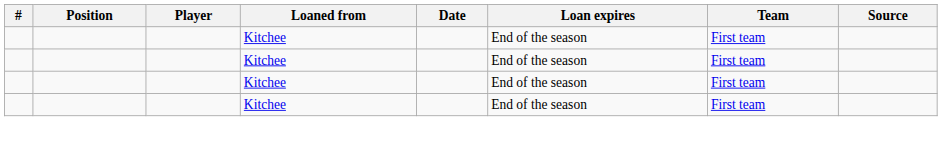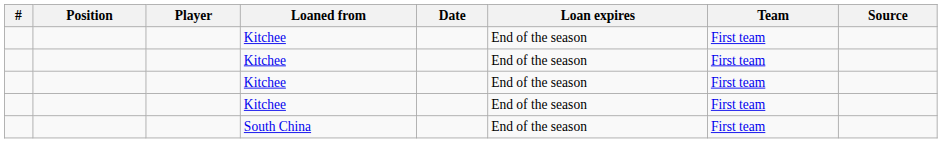+ row: South China | End of the season | First team
